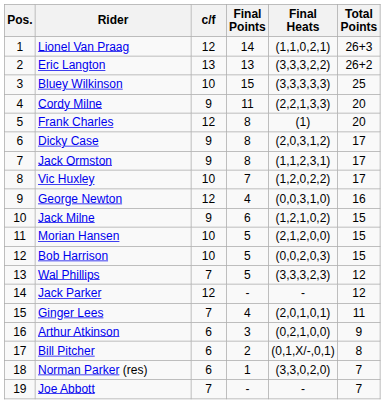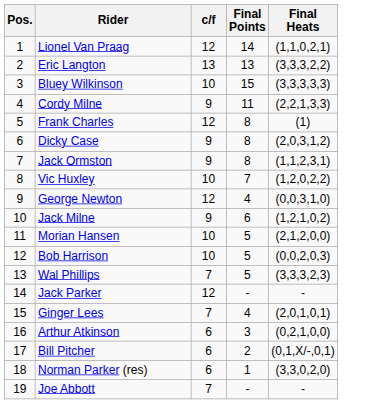- column: Total Points | 26+3 | 26+2 | 25 | 20 | 20 | 17 | 17 | 17 | 16 | 15 | 15 | 15 | 12 | 12 | 11 | 9 | 8 | 7 | 7
